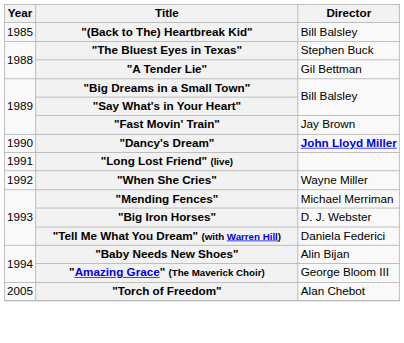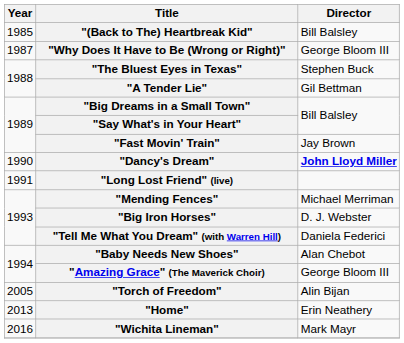+ row: 1987 | "Why Does It Have to Be (Wrong or Right)" | George Bloom III
- row: 1992 | "When She Cries" | Wayne Miller
"Baby Needs New Shoes" | Director: Alin Bijan -> Alan Chebot
"Torch of Freedom" | Director: Alan Chebot -> Alin Bijan
+ row: 2013 | "Home" | Erin Neathery
+ row: 2016 | "Wichita Lineman" | Mark Mayr
